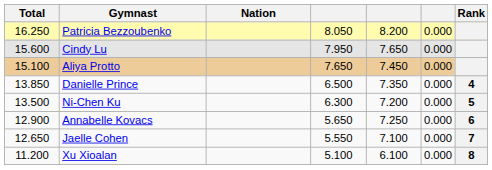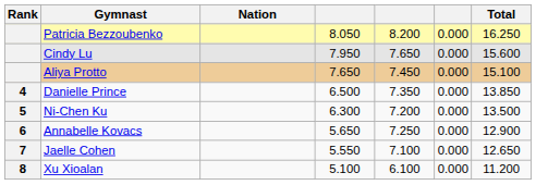columns swapped: Rank <-> Total
